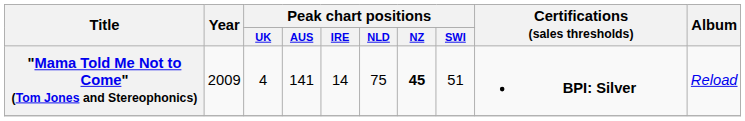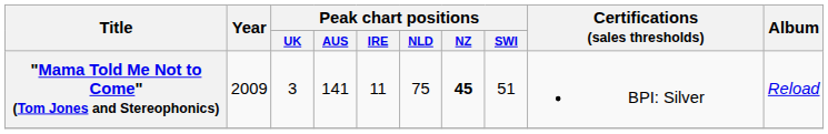"Mama Told Me Not to Come" (Tom Jones and Stereophonics) | Peak chart positions / UK: 4 -> 3
"Mama Told Me Not to Come" (Tom Jones and Stereophonics) | Peak chart positions / IRE: 14 -> 11
"Mama Told Me Not to Come" (Tom Jones and Stereophonics) | Certifications (sales thresholds): bold -> normal
